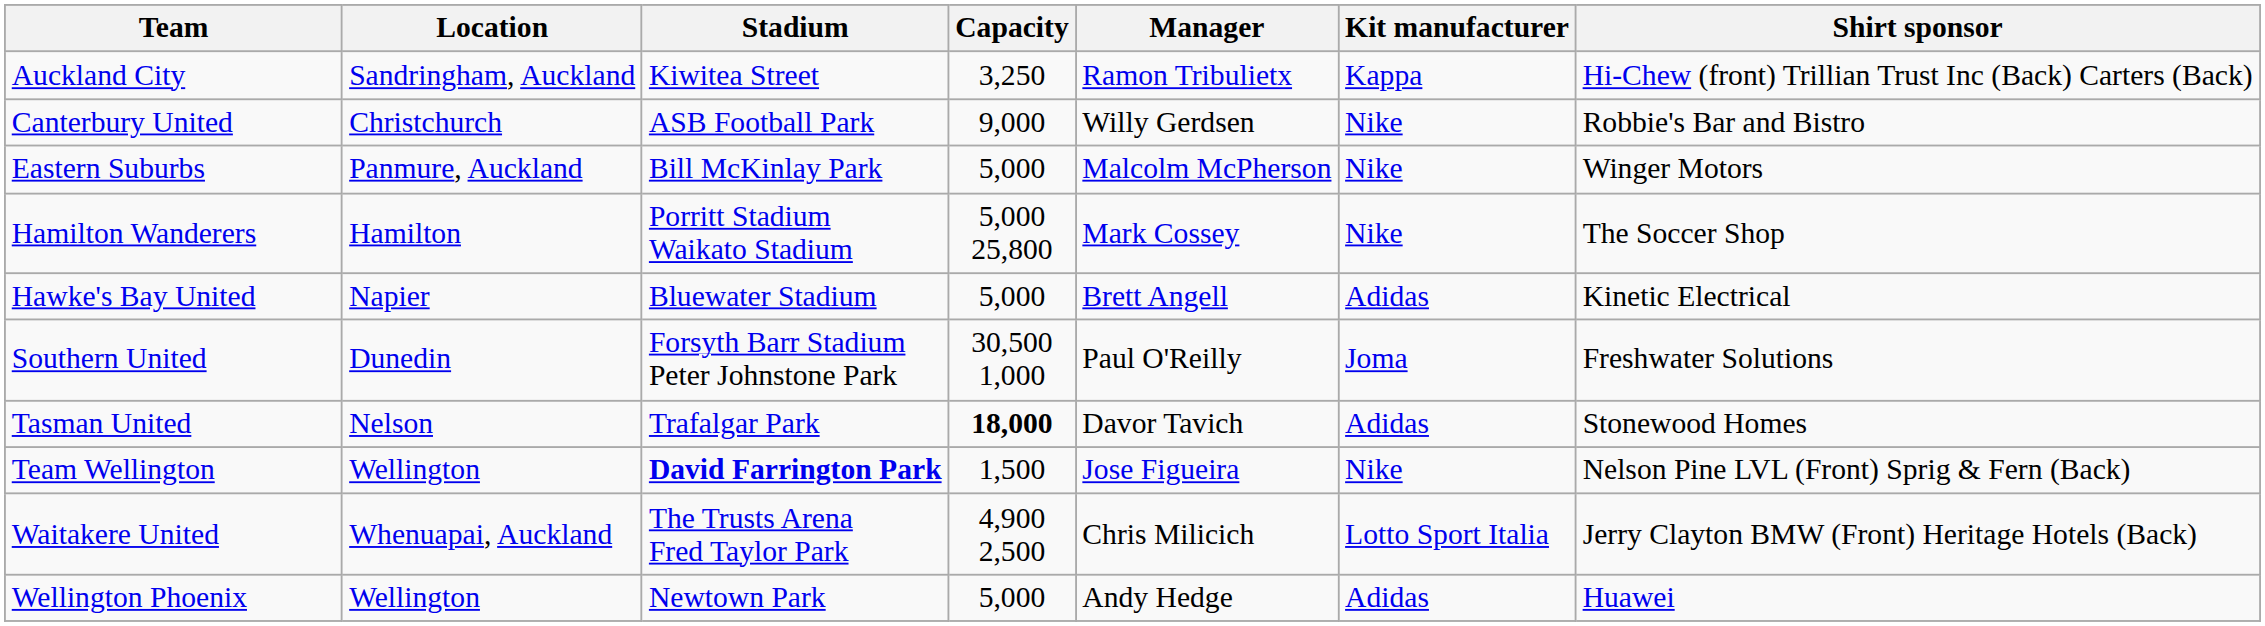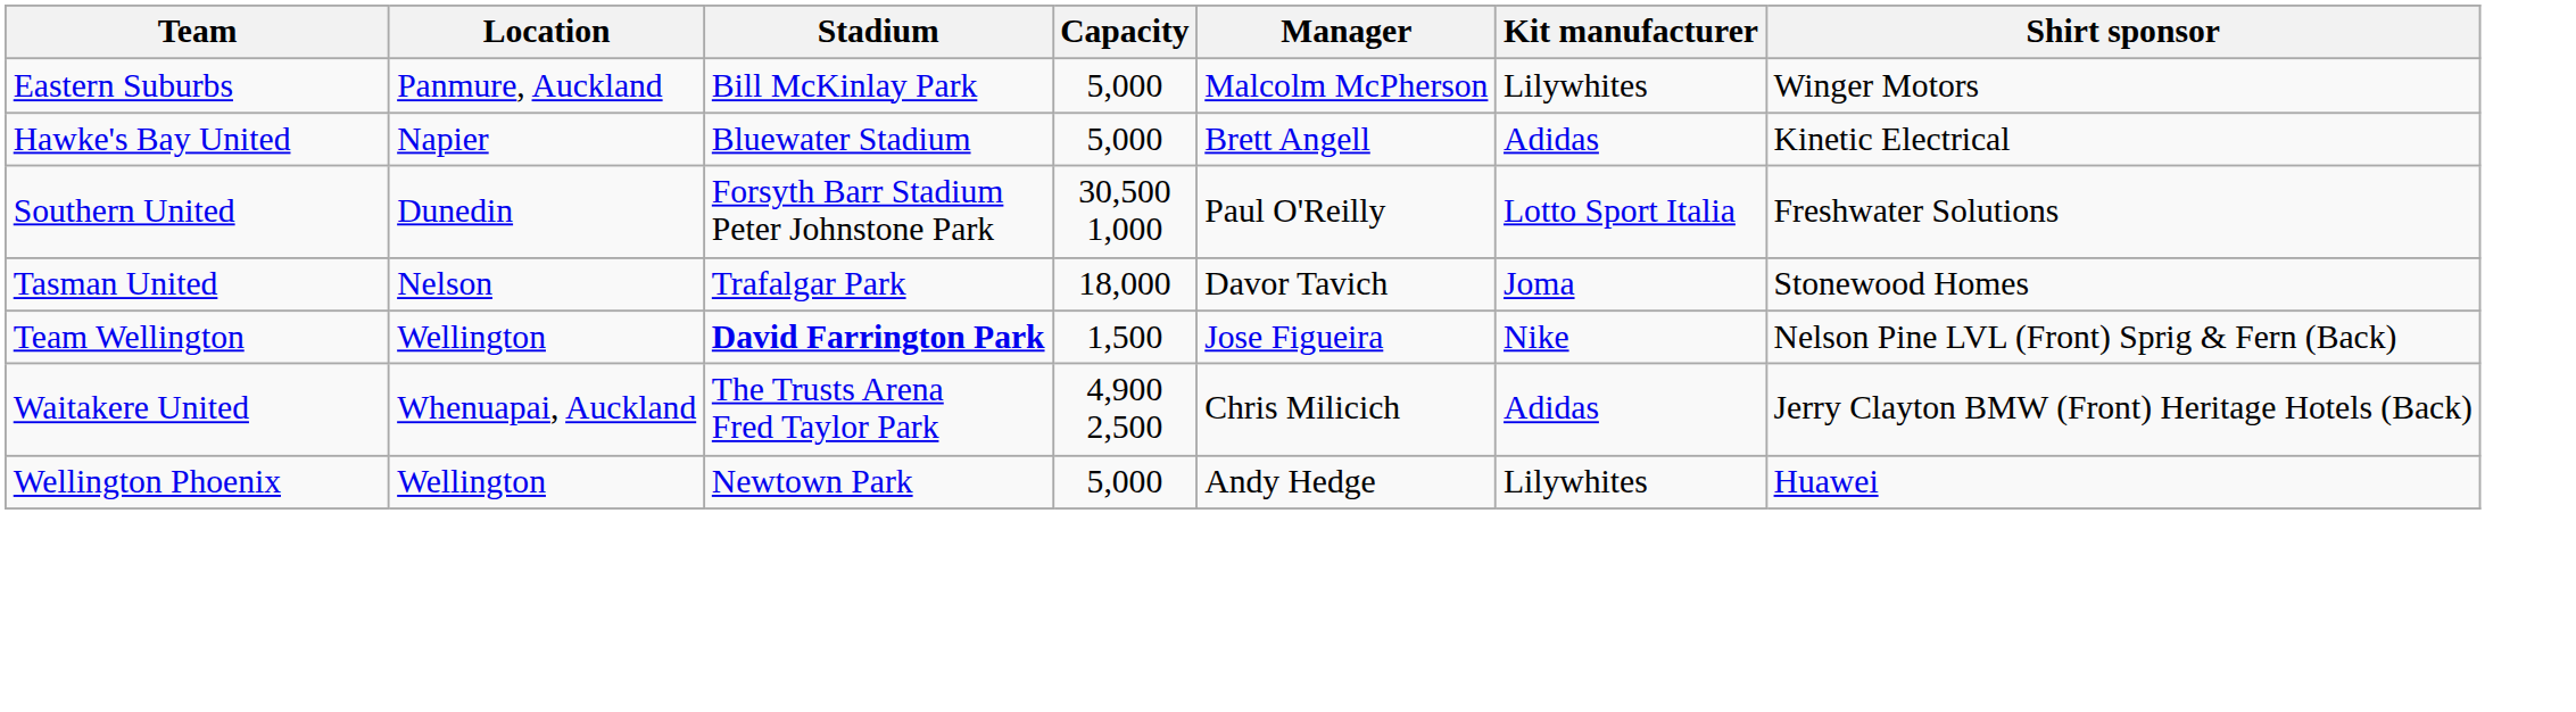- row: Auckland City | Sandringham, Auckland | Kiwitea Street | 3,250 | Ramon Tribulietx | Kappa | Hi-Chew (front) Trillian Trust Inc (Back) Carters (Back)
- row: Canterbury United | Christchurch | ASB Football Park | 9,000 | Willy Gerdsen | Nike | Robbie's Bar and Bistro
Eastern Suburbs | Kit manufacturer: Nike -> Lilywhites
- row: Hamilton Wanderers | Hamilton | Porritt Stadium Waikato Stadium | 5,000 25,800 | Mark Cossey | Nike | The Soccer Shop
Southern United | Kit manufacturer: Joma -> Lotto Sport Italia
Tasman United | Capacity: bold -> normal
Tasman United | Kit manufacturer: Adidas -> Joma
Waitakere United | Kit manufacturer: Lotto Sport Italia -> Adidas
Wellington Phoenix | Kit manufacturer: Adidas -> Lilywhites
